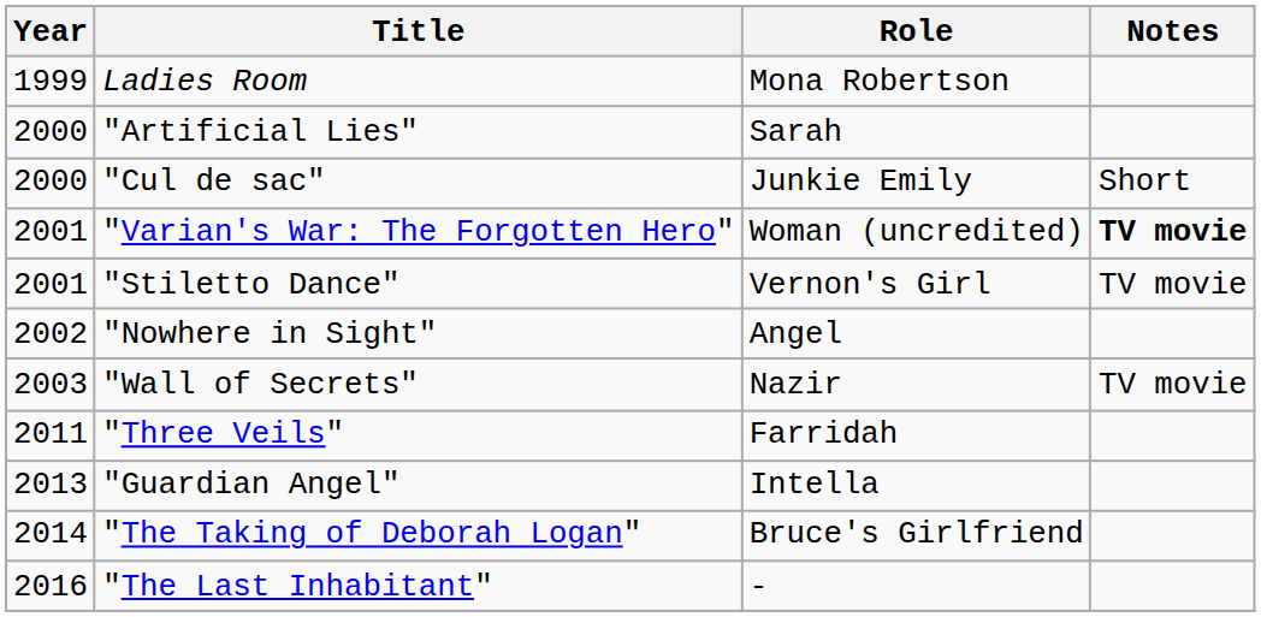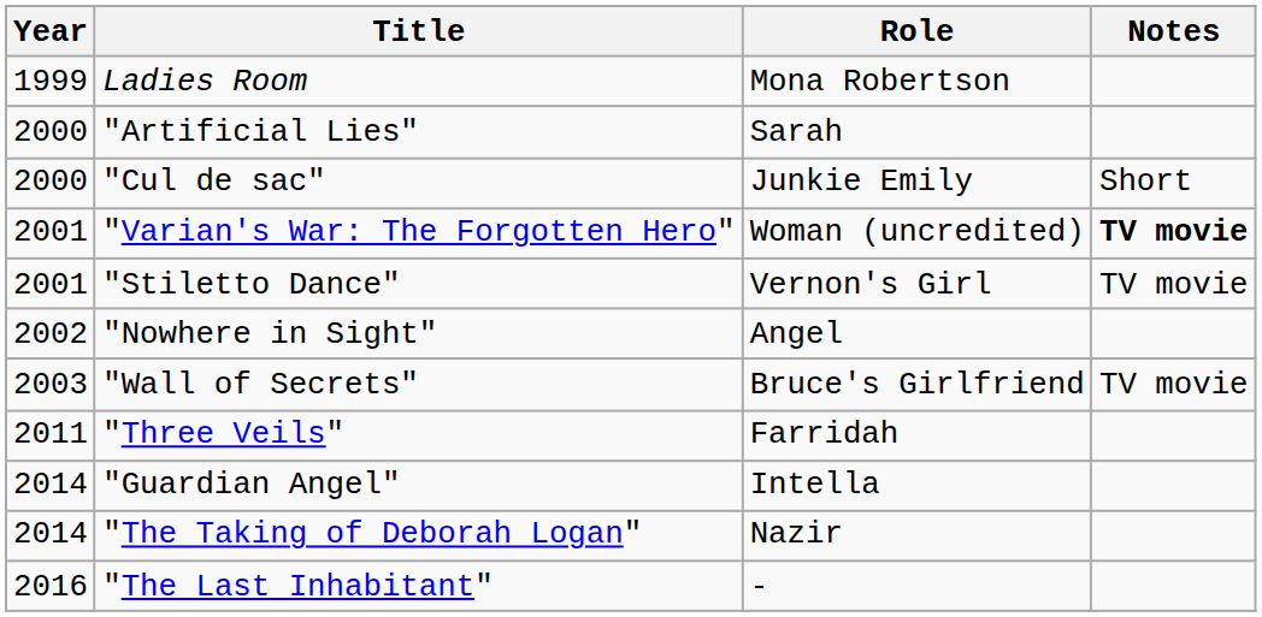"Wall of Secrets" | Role: Nazir -> Bruce's Girlfriend
"Guardian Angel" | Year: 2013 -> 2014
"The Taking of Deborah Logan" | Role: Bruce's Girlfriend -> Nazir
